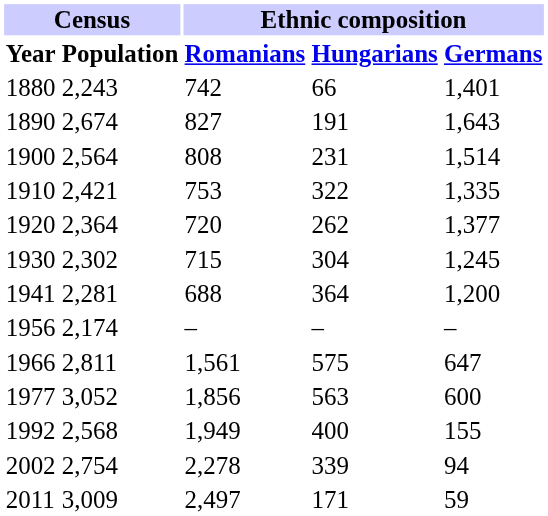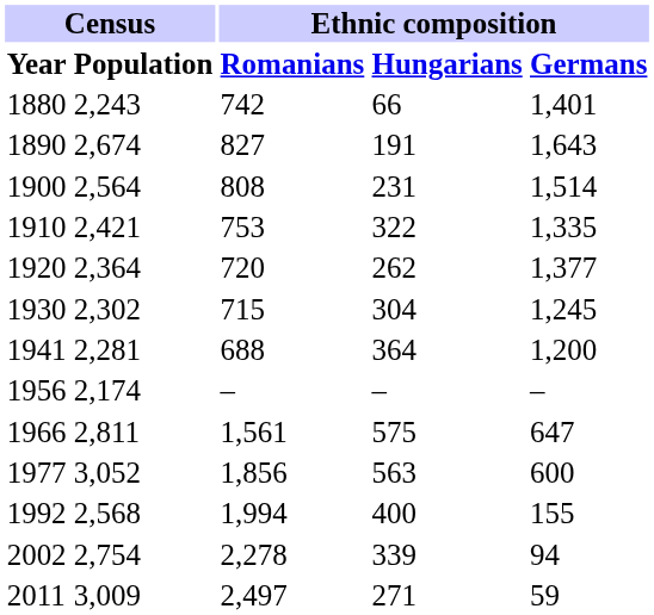1992 | Ethnic composition / Romanians: 1,949 -> 1,994
2011 | Ethnic composition / Hungarians: 171 -> 271
